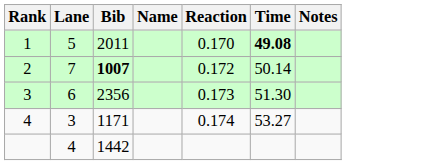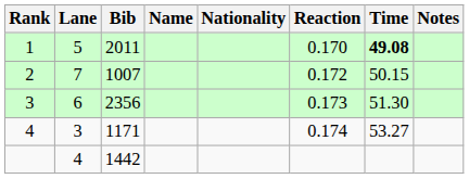+ column: Nationality
2 | Bib: bold -> normal
2 | Time: 50.14 -> 50.15
